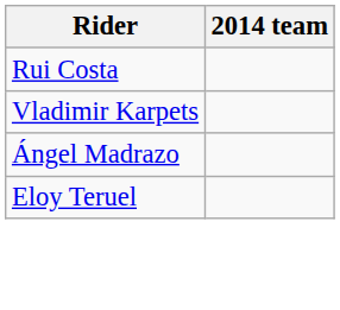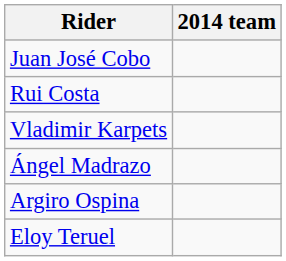+ row: Juan José Cobo
+ row: Argiro Ospina
